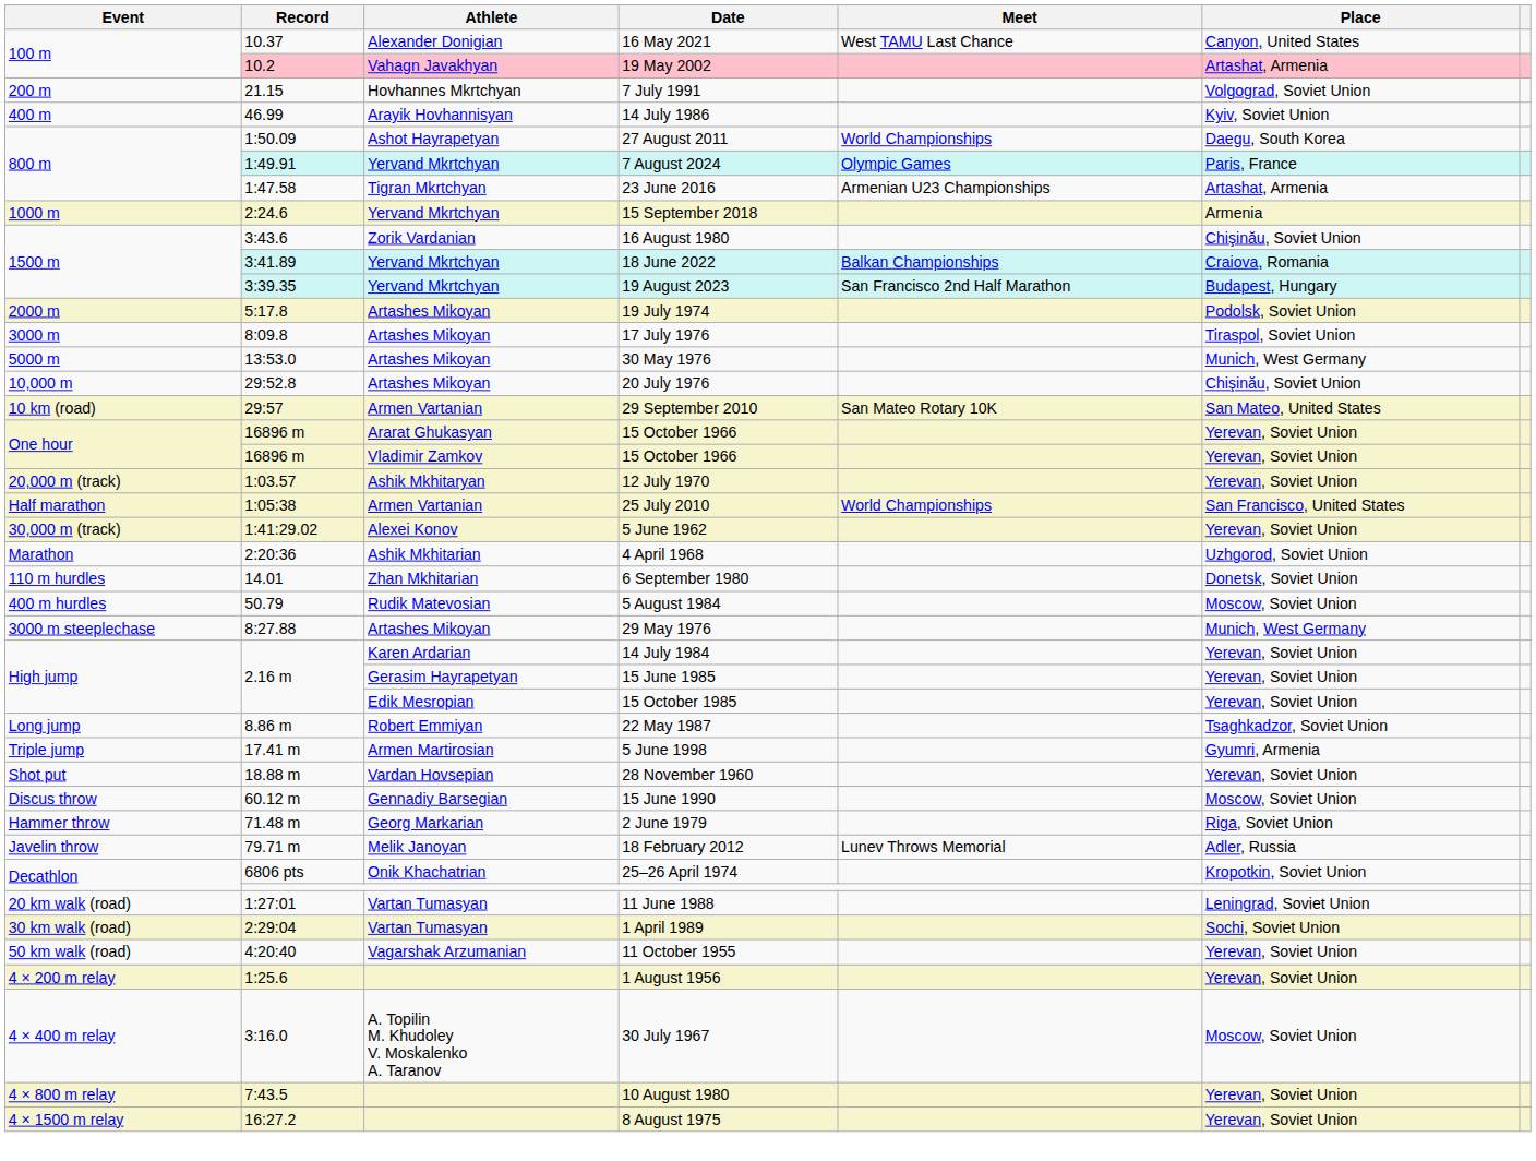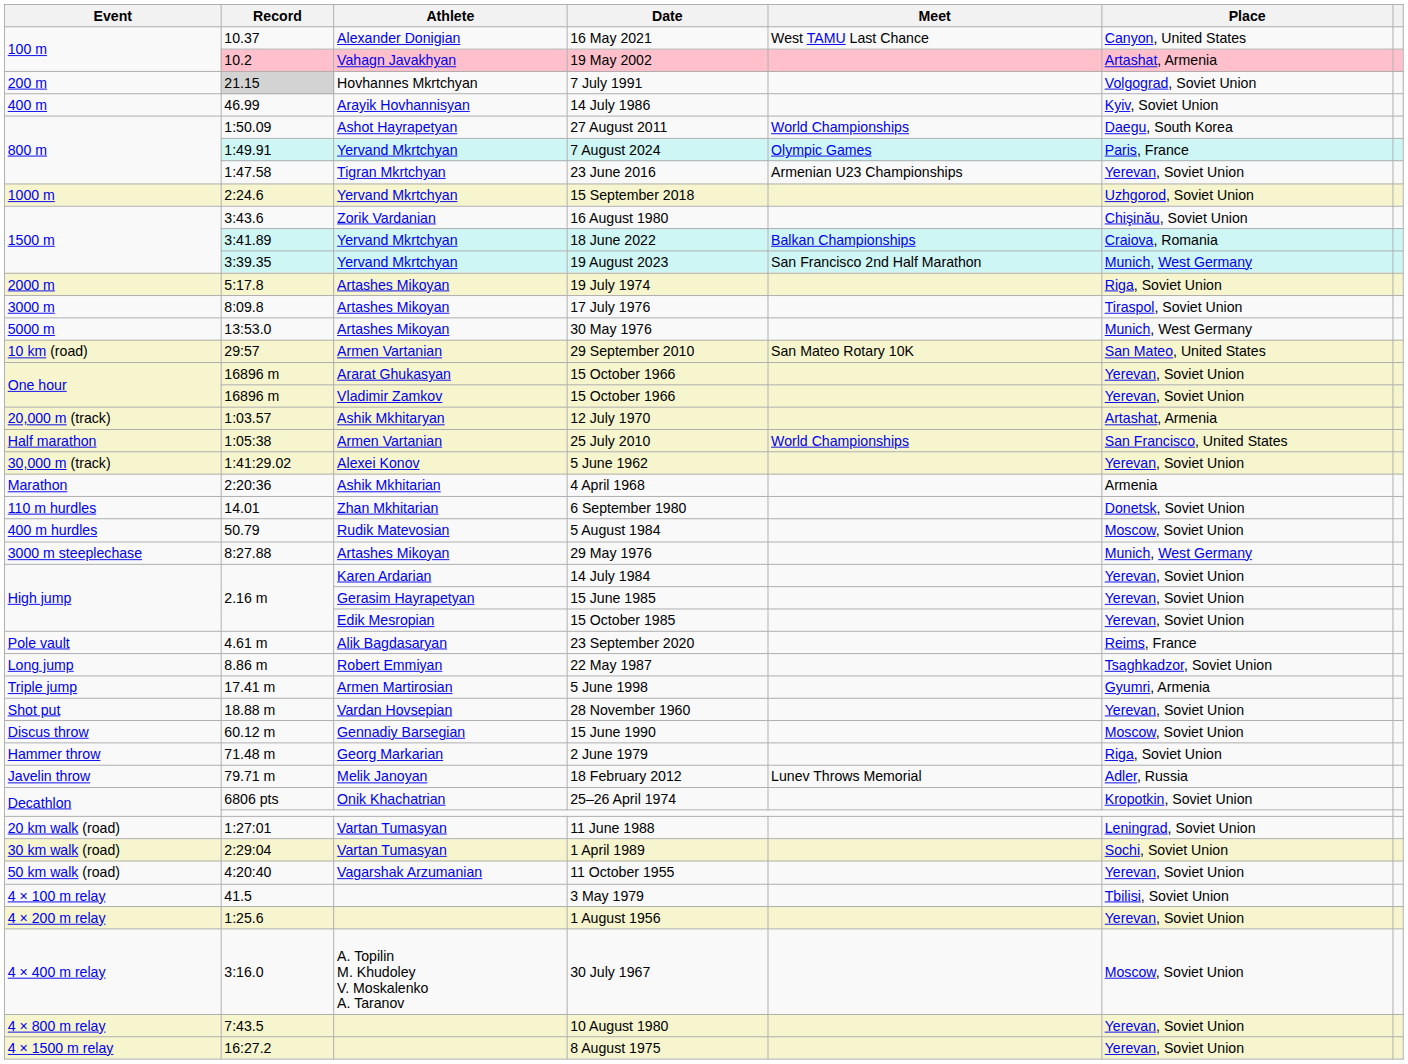7 July 1991 | Record: no background -> lightgrey background
23 June 2016 | Place: Artashat, Armenia -> Yerevan, Soviet Union
15 September 2018 | Place: Armenia -> Uzhgorod, Soviet Union
19 August 2023 | Place: Budapest, Hungary -> Munich, West Germany
19 July 1974 | Place: Podolsk, Soviet Union -> Riga, Soviet Union
- row: 10,000 m | 29:52.8 | Artashes Mikoyan | 20 July 1976 | Chişinău, Soviet Union
12 July 1970 | Place: Yerevan, Soviet Union -> Artashat, Armenia
4 April 1968 | Place: Uzhgorod, Soviet Union -> Armenia
+ row: Pole vault | 4.61 m | Alik Bagdasaryan | 23 September 2020 | Reims, France
+ row: 4 × 100 m relay | 41.5 | 3 May 1979 | Tbilisi, Soviet Union
